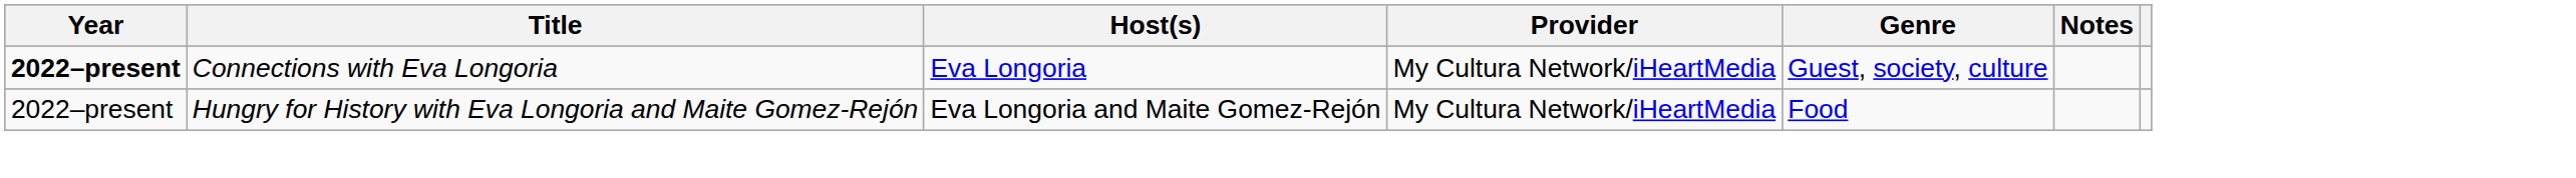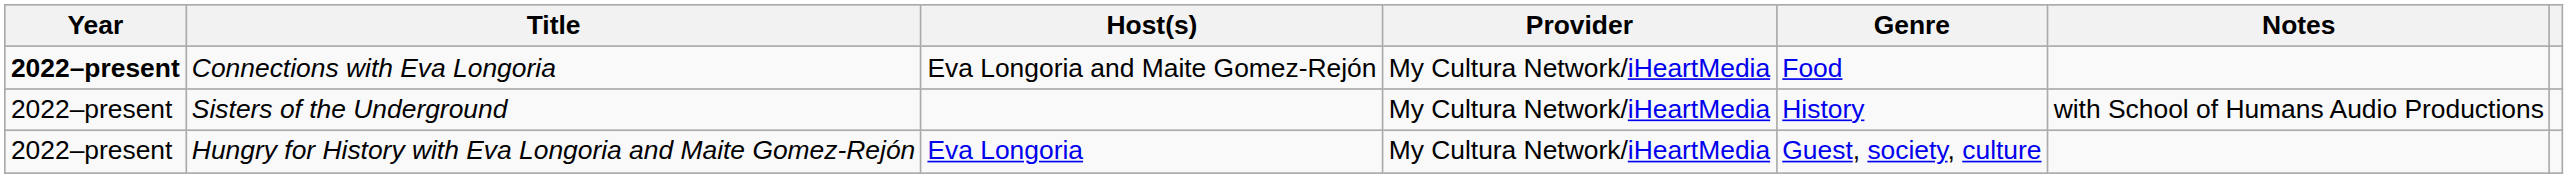Connections with Eva Longoria | Host(s): Eva Longoria -> Eva Longoria and Maite Gomez-Rejón
Connections with Eva Longoria | Genre: Guest, society, culture -> Food
+ row: 2022–present | Sisters of the Underground | My Cultura Network/iHeartMedia | History | with School of Humans Audio Productions
Hungry for History with Eva Longoria and Maite Gomez-Rejón | Host(s): Eva Longoria and Maite Gomez-Rejón -> Eva Longoria
Hungry for History with Eva Longoria and Maite Gomez-Rejón | Genre: Food -> Guest, society, culture
